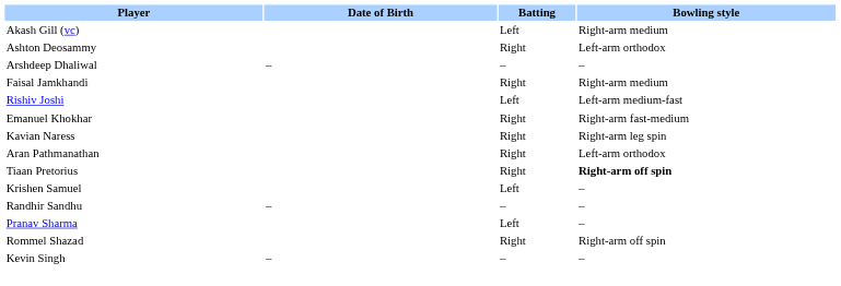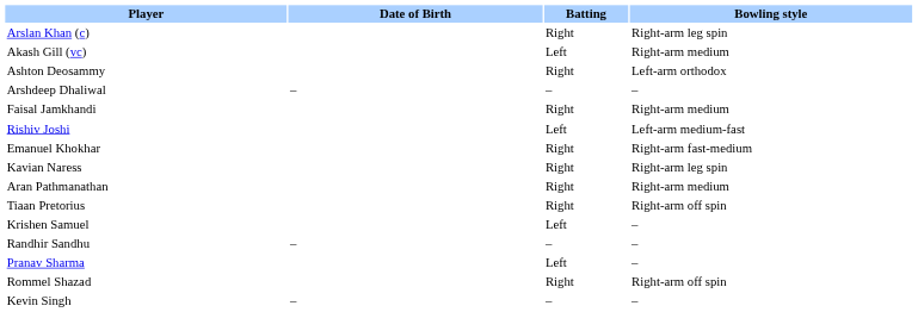+ row: Arslan Khan (c) | Right | Right-arm leg spin
Aran Pathmanathan | Bowling style: Left-arm orthodox -> Right-arm medium
Tiaan Pretorius | Bowling style: bold -> normal
